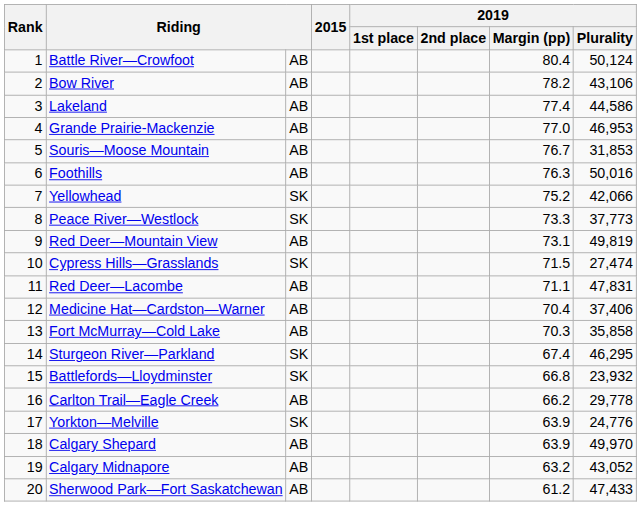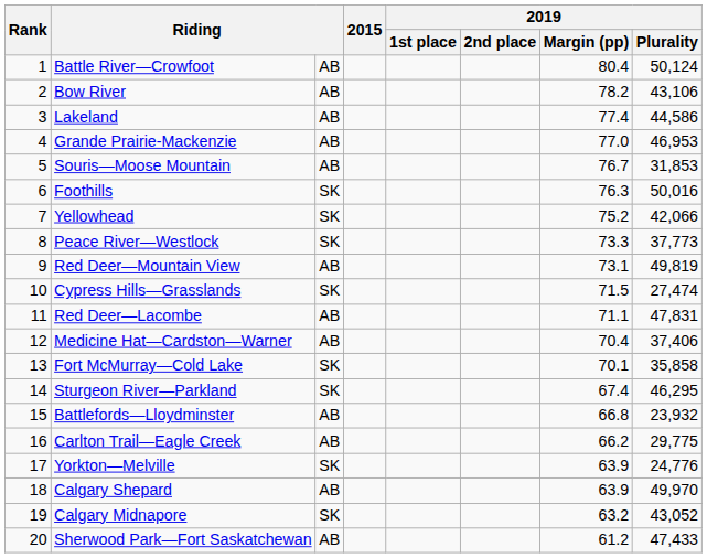Foothills | column 3: AB -> SK
Fort McMurray—Cold Lake | column 3: AB -> SK
Fort McMurray—Cold Lake | 2019 / Margin (pp): 70.3 -> 70.1
Battlefords—Lloydminster | column 3: SK -> AB
Carlton Trail—Eagle Creek | 2019 / Plurality: 29,778 -> 29,775
Calgary Midnapore | column 3: AB -> SK
